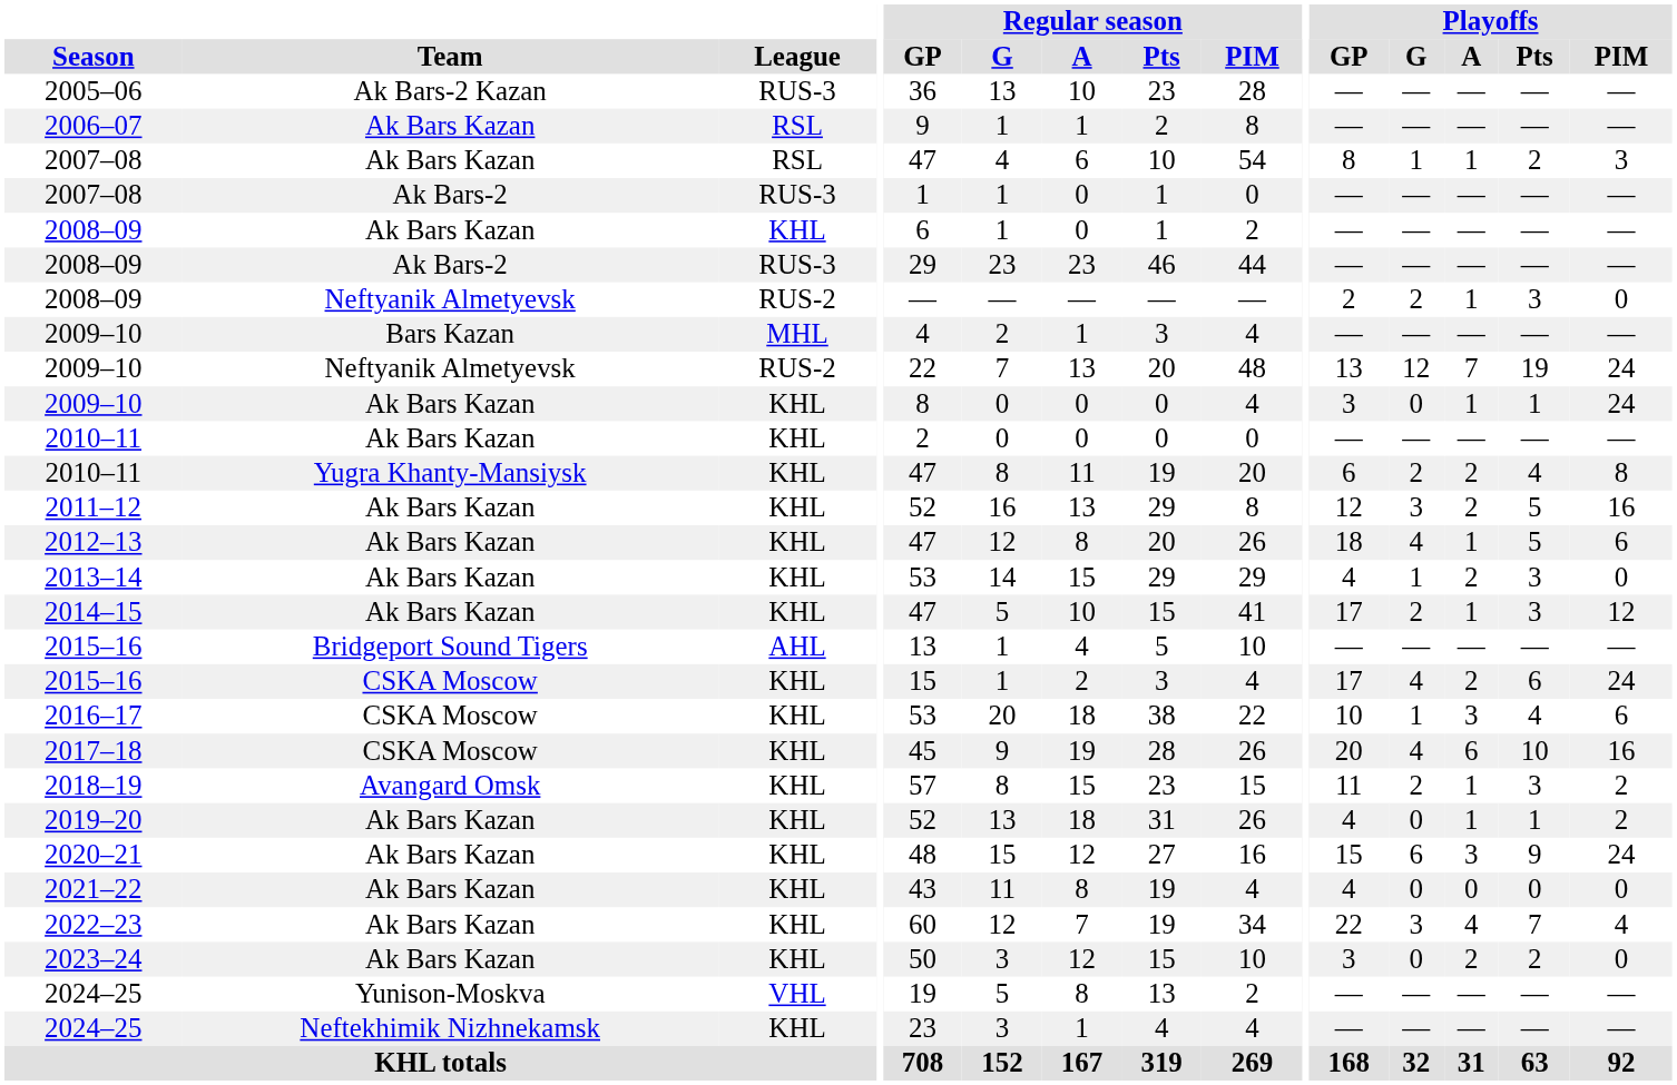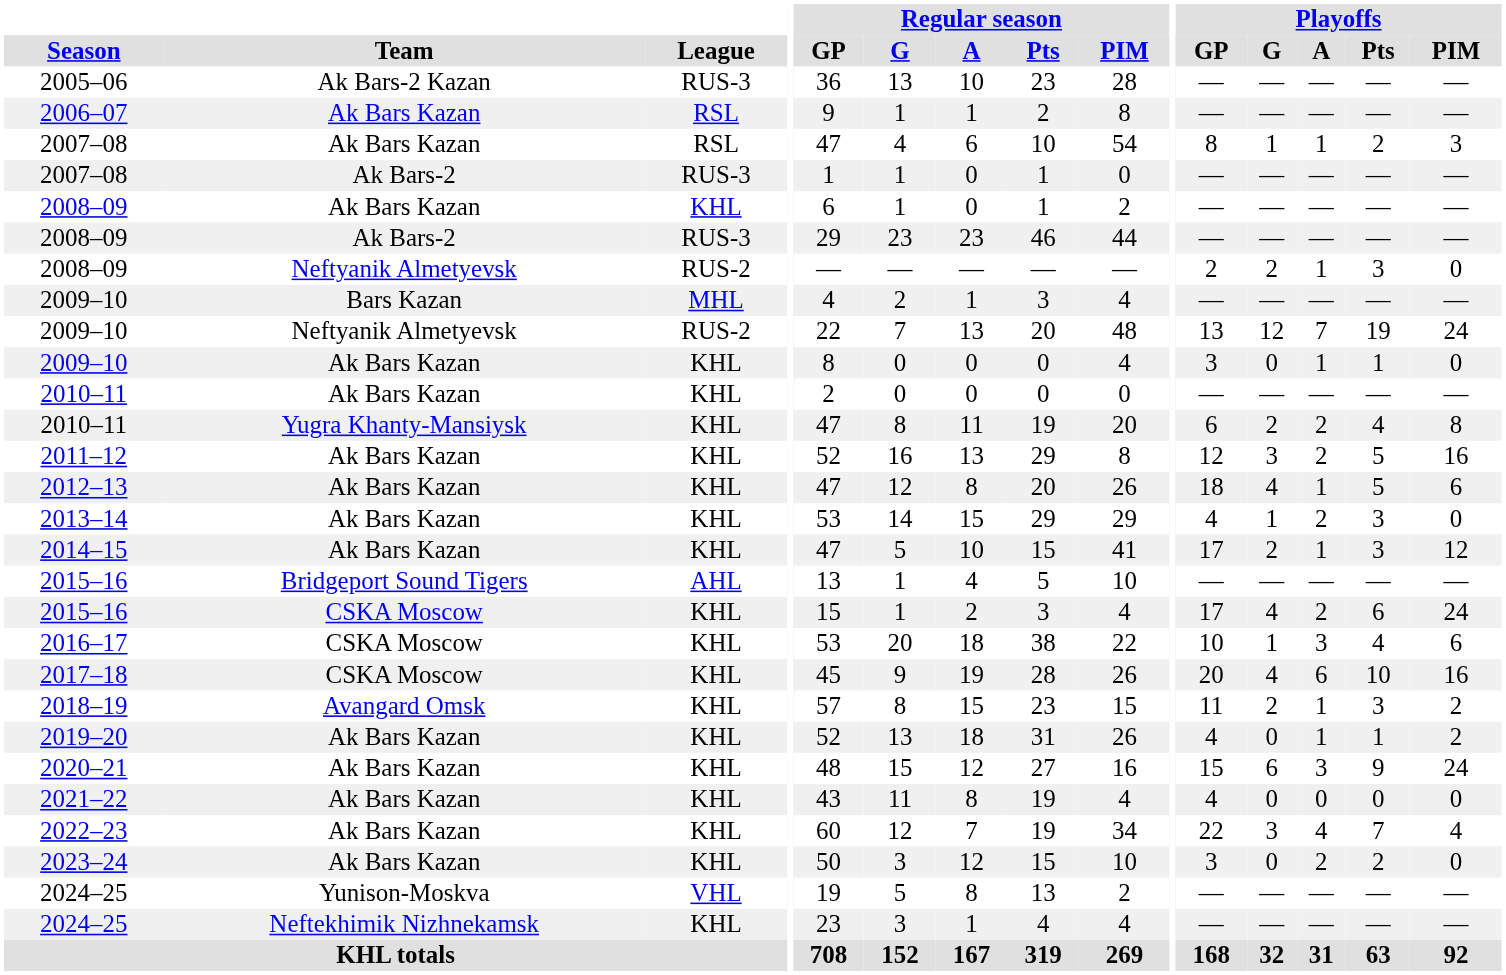2009–10 / Ak Bars Kazan | Playoffs / PIM: 24 -> 0
